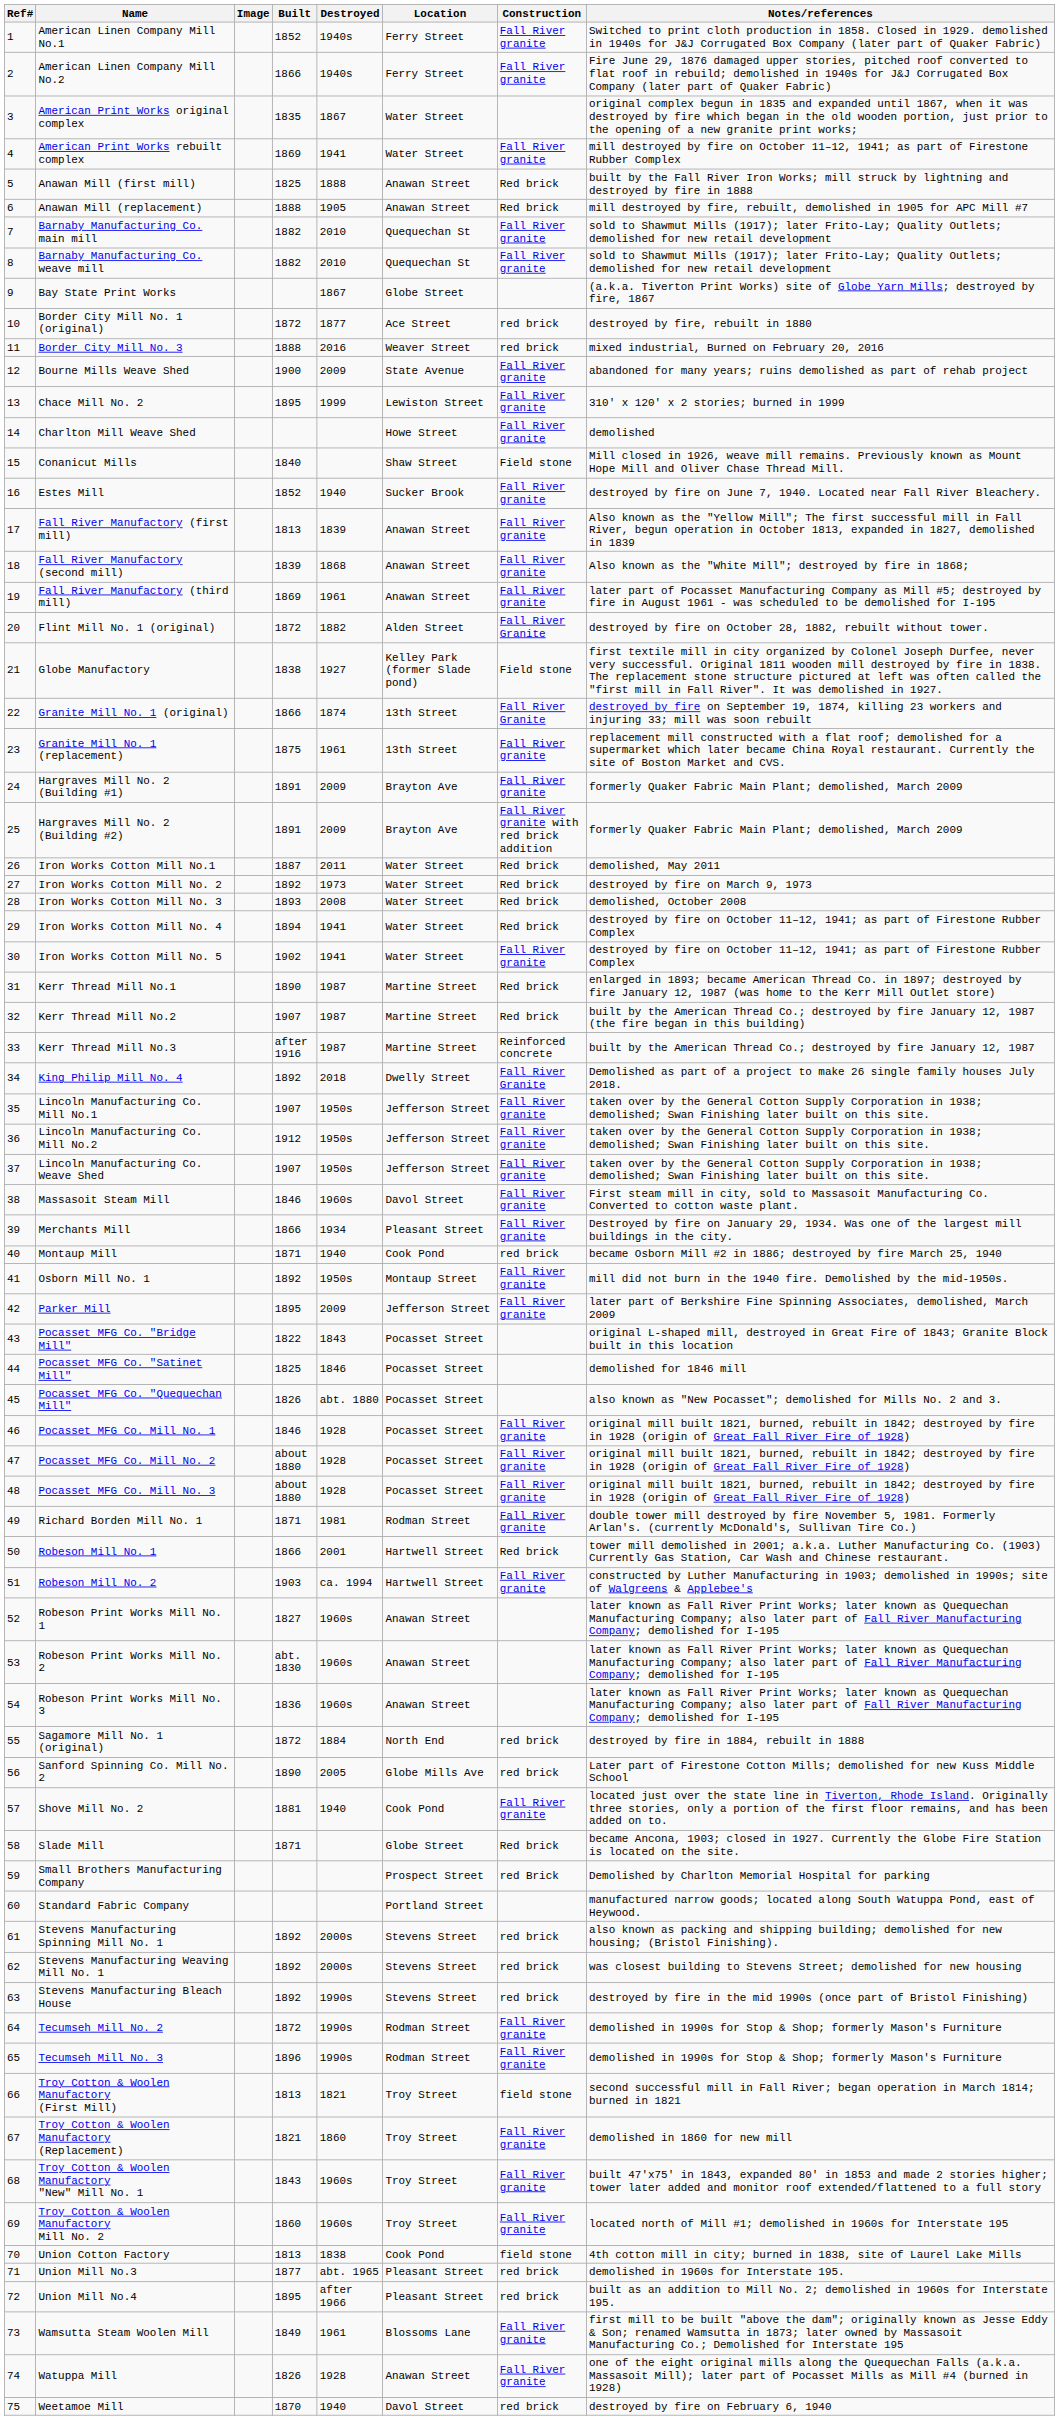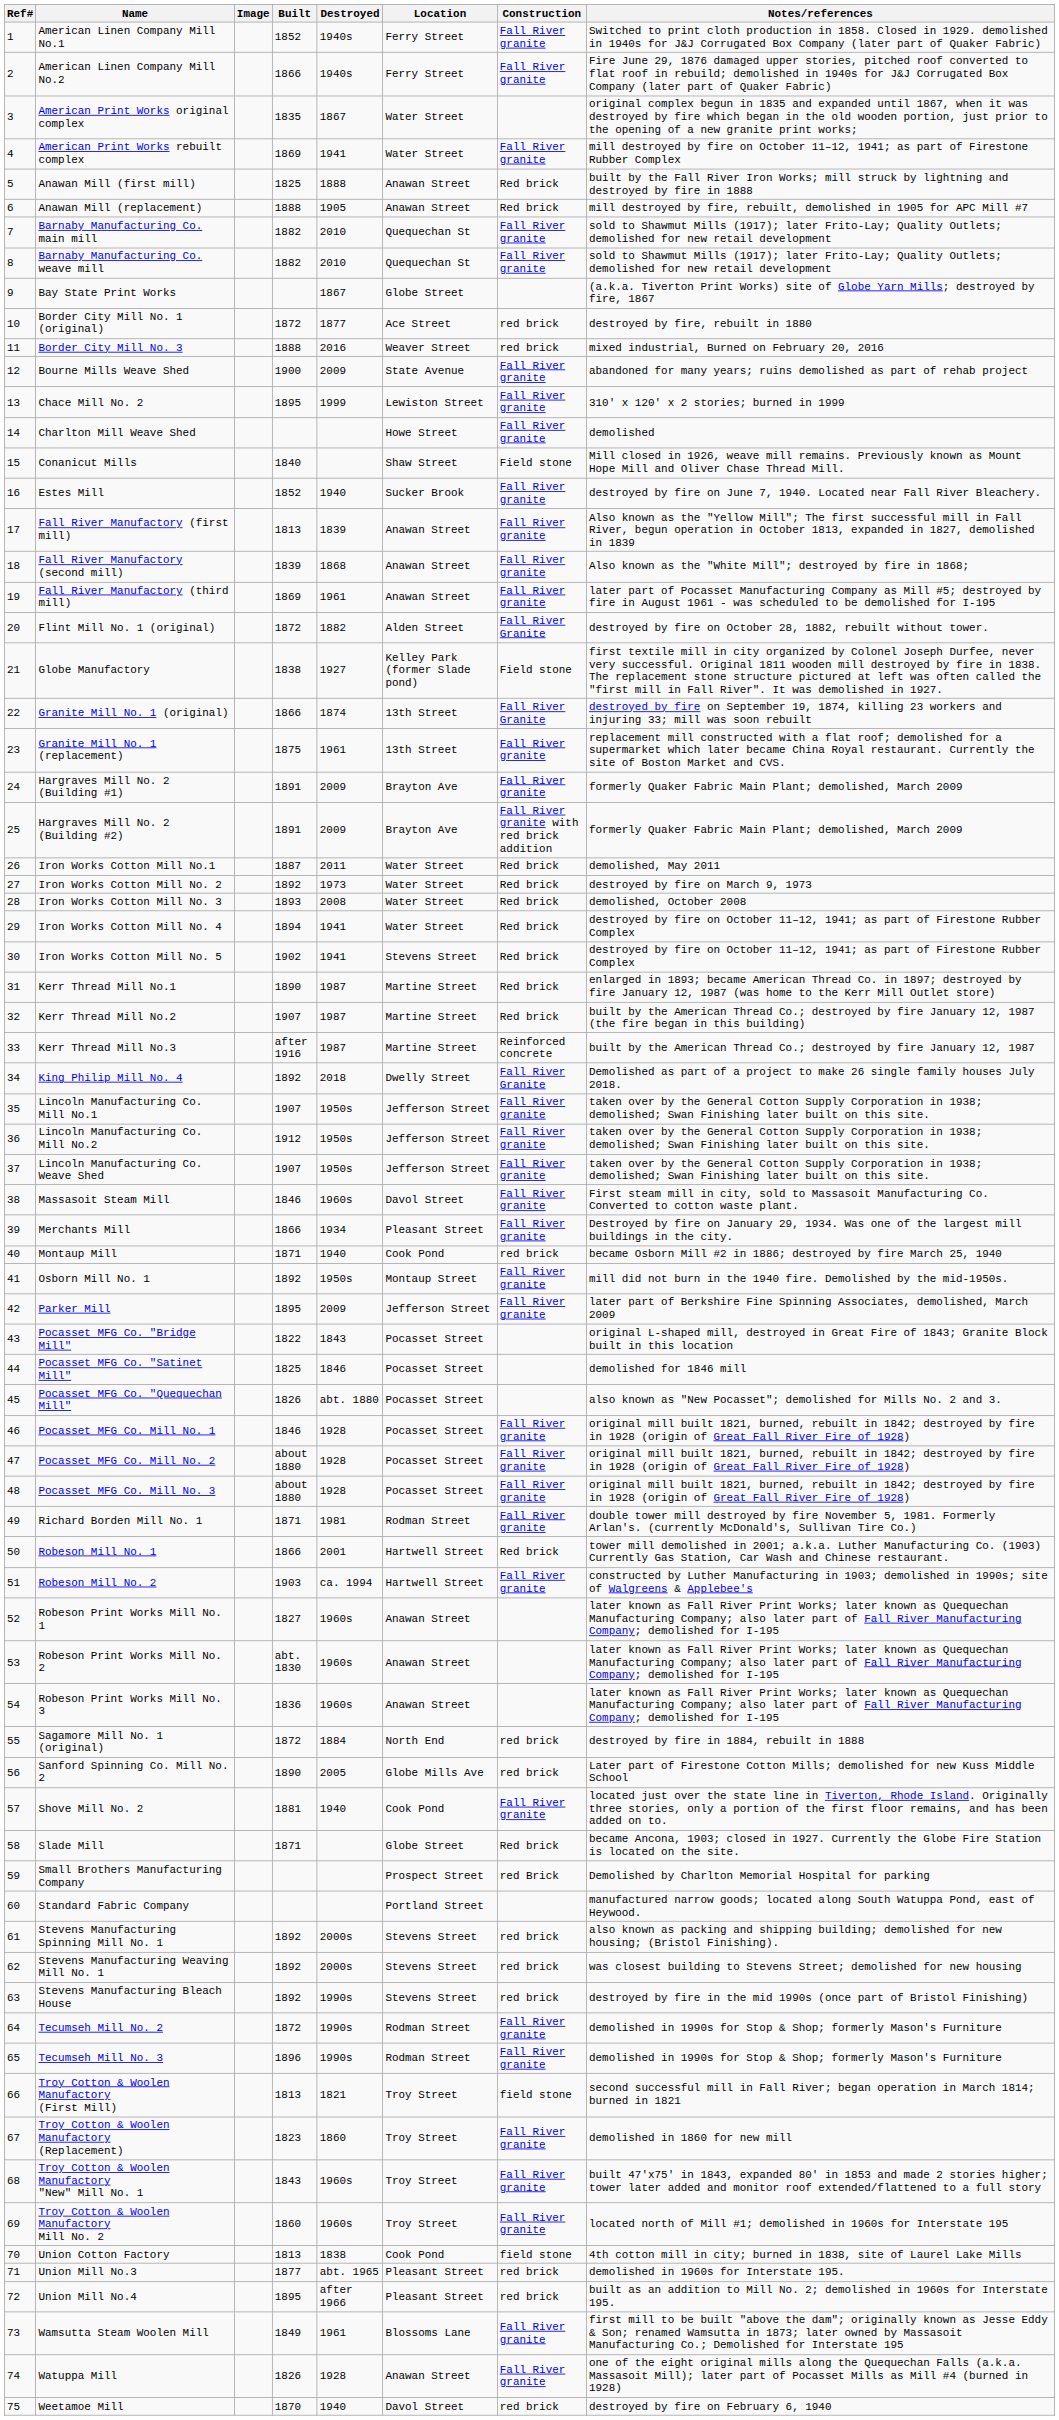Iron Works Cotton Mill No. 5 | Location: Water Street -> Stevens Street
Iron Works Cotton Mill No. 5 | Construction: Fall River granite -> Red brick
Troy Cotton & Woolen Manufactory (Replacement) | Built: 1821 -> 1823
